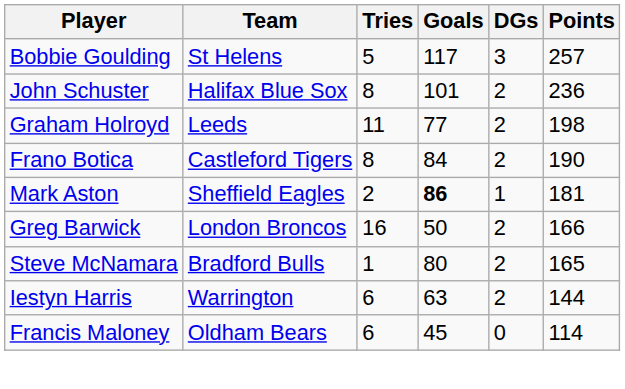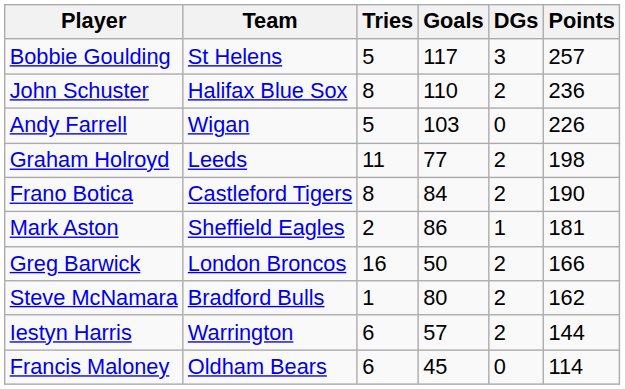John Schuster | Goals: 101 -> 110
+ row: Andy Farrell | Wigan | 5 | 103 | 0 | 226
Mark Aston | Goals: bold -> normal
Steve McNamara | Points: 165 -> 162
Iestyn Harris | Goals: 63 -> 57
